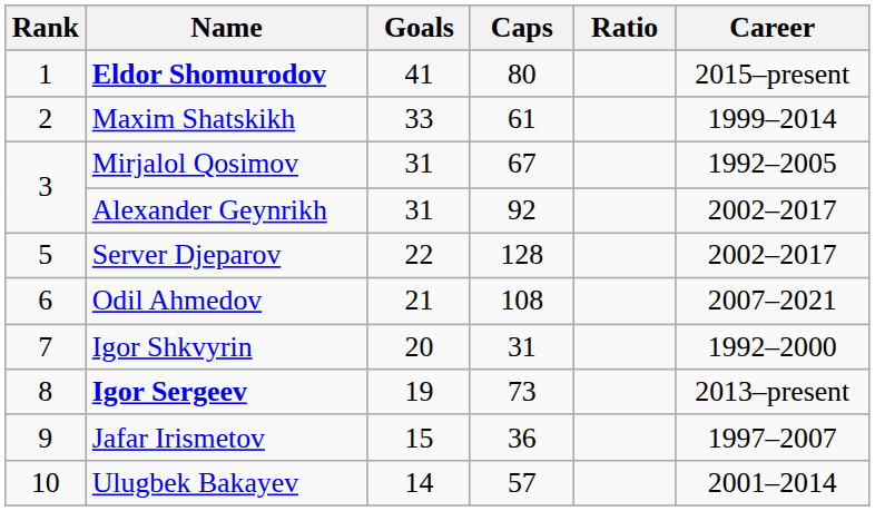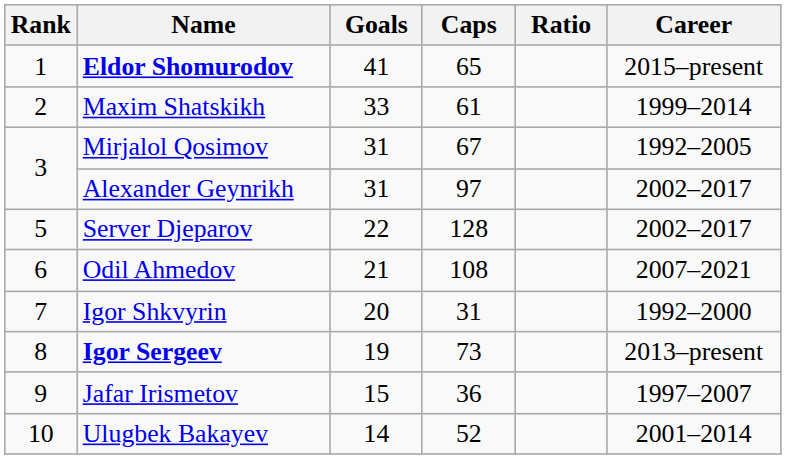Eldor Shomurodov | Caps: 80 -> 65
Alexander Geynrikh | Caps: 92 -> 97
Ulugbek Bakayev | Caps: 57 -> 52
